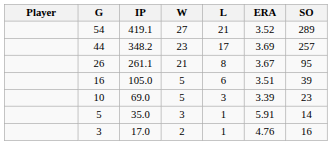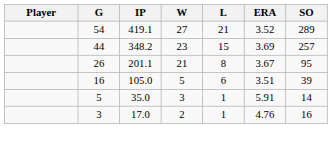44 | L: 17 -> 15
26 | IP: 261.1 -> 201.1
- row: 10 | 69.0 | 5 | 3 | 3.39 | 23
